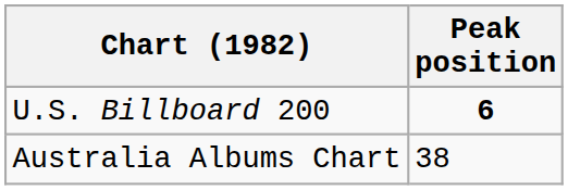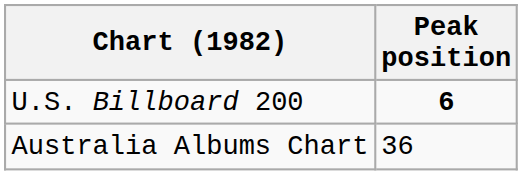Australia Albums Chart | Peak position: 38 -> 36
